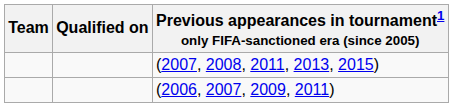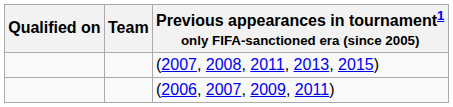columns swapped: Team <-> Qualified on
